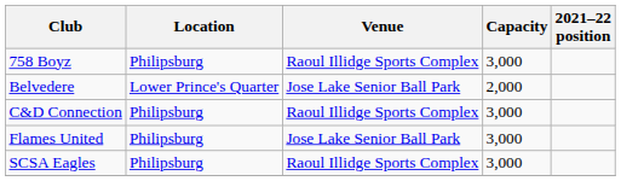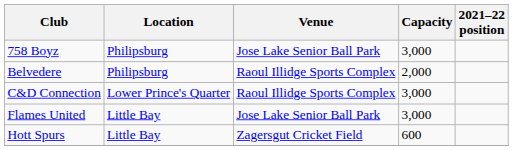758 Boyz | Venue: Raoul Illidge Sports Complex -> Jose Lake Senior Ball Park
Belvedere | Location: Lower Prince's Quarter -> Philipsburg
Belvedere | Venue: Jose Lake Senior Ball Park -> Raoul Illidge Sports Complex
C&D Connection | Location: Philipsburg -> Lower Prince's Quarter
Flames United | Location: Philipsburg -> Little Bay
+ row: Hott Spurs | Little Bay | Zagersgut Cricket Field | 600
- row: SCSA Eagles | Philipsburg | Raoul Illidge Sports Complex | 3,000
